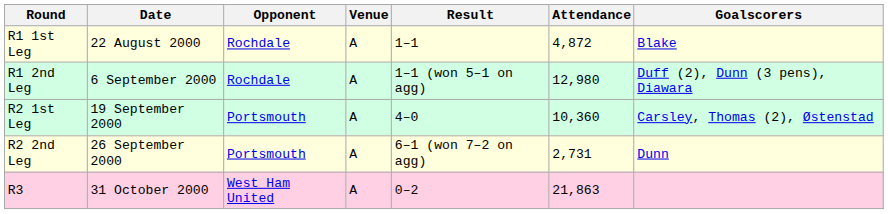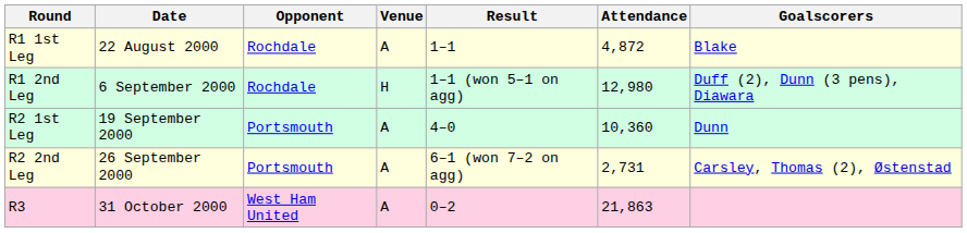R1 2nd Leg | Venue: A -> H
R2 1st Leg | Goalscorers: Carsley, Thomas (2), Østenstad -> Dunn
R2 2nd Leg | Goalscorers: Dunn -> Carsley, Thomas (2), Østenstad
